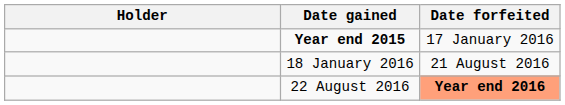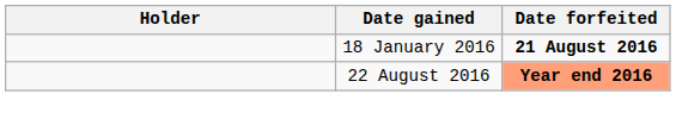- row: Year end 2015 | 17 January 2016
18 January 2016 | Date forfeited: normal -> bold
